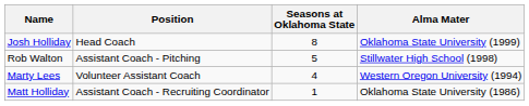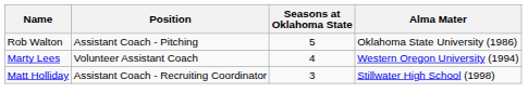- row: Josh Holliday | Head Coach | 8 | Oklahoma State University (1999)
Rob Walton | Alma Mater: Stillwater High School (1998) -> Oklahoma State University (1986)
Matt Holliday | Seasons at Oklahoma State: 1 -> 3
Matt Holliday | Alma Mater: Oklahoma State University (1986) -> Stillwater High School (1998)
